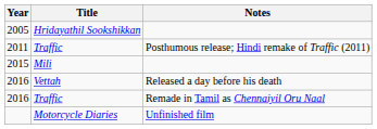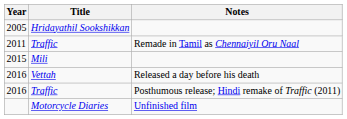2011 | Notes: Posthumous release; Hindi remake of Traffic (2011) -> Remade in Tamil as Chennaiyil Oru Naal
2016 / Traffic | Notes: Remade in Tamil as Chennaiyil Oru Naal -> Posthumous release; Hindi remake of Traffic (2011)
